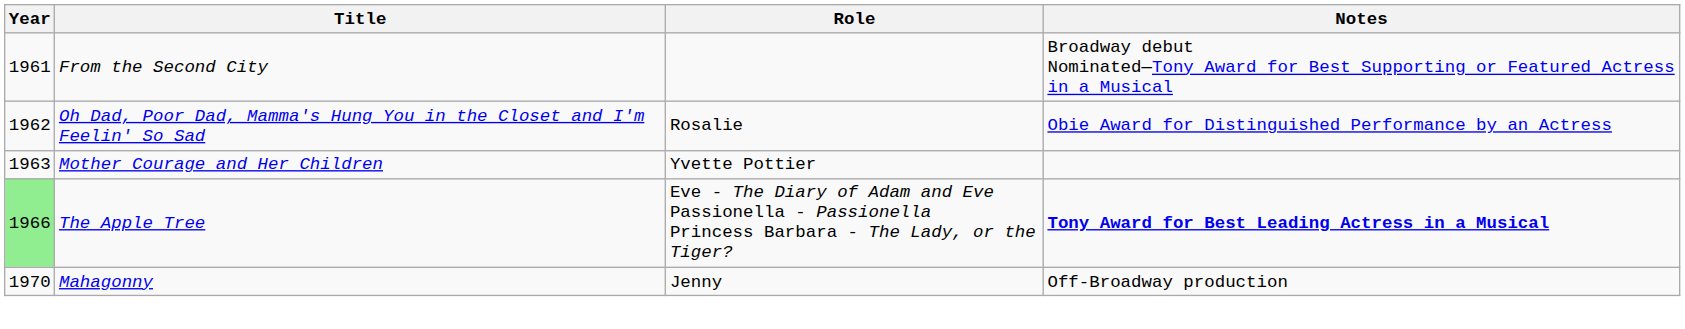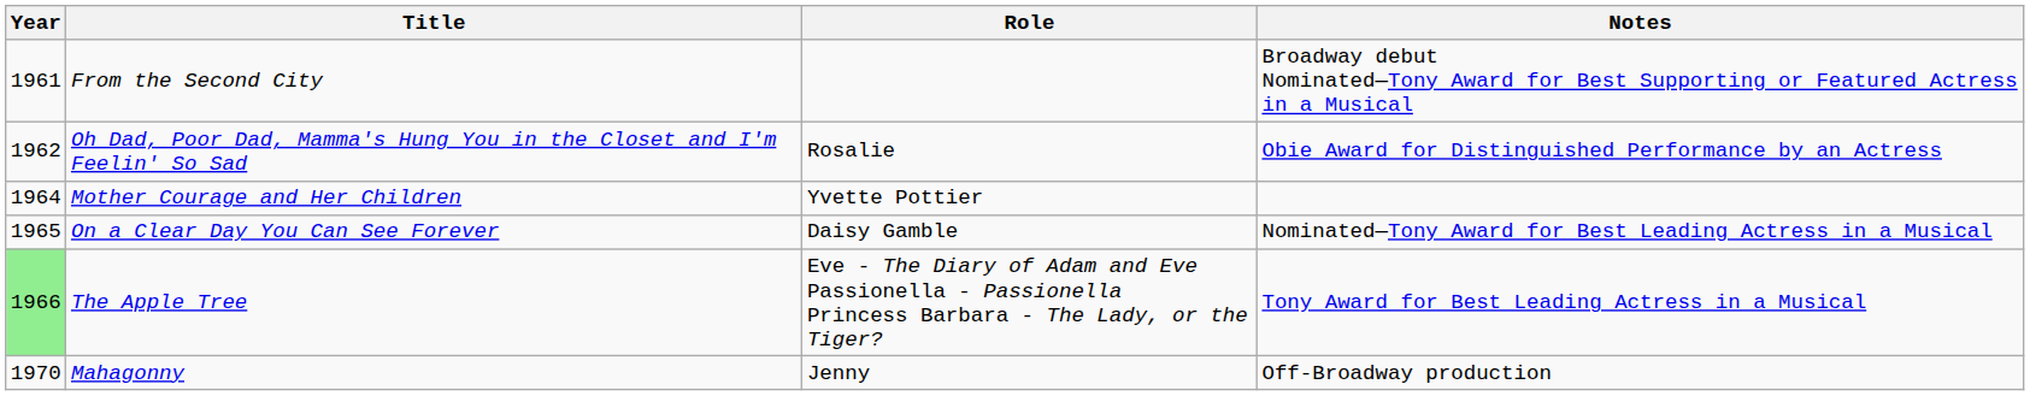Mother Courage and Her Children | Year: 1963 -> 1964
+ row: 1965 | On a Clear Day You Can See Forever | Daisy Gamble | Nominated—Tony Award for Best Leading Actress in a Musical
The Apple Tree | Notes: bold -> normal
